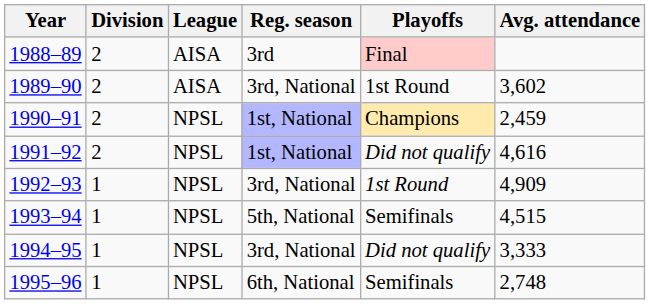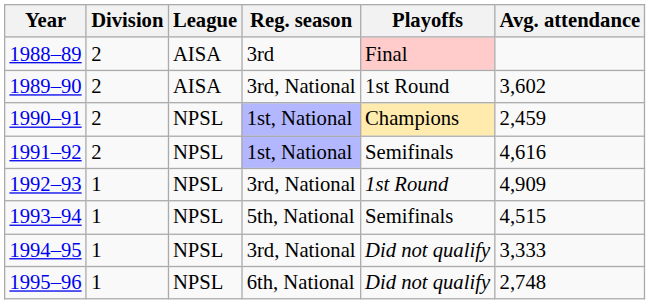1991–92 | Playoffs: Did not qualify -> Semifinals
1995–96 | Playoffs: Semifinals -> Did not qualify
